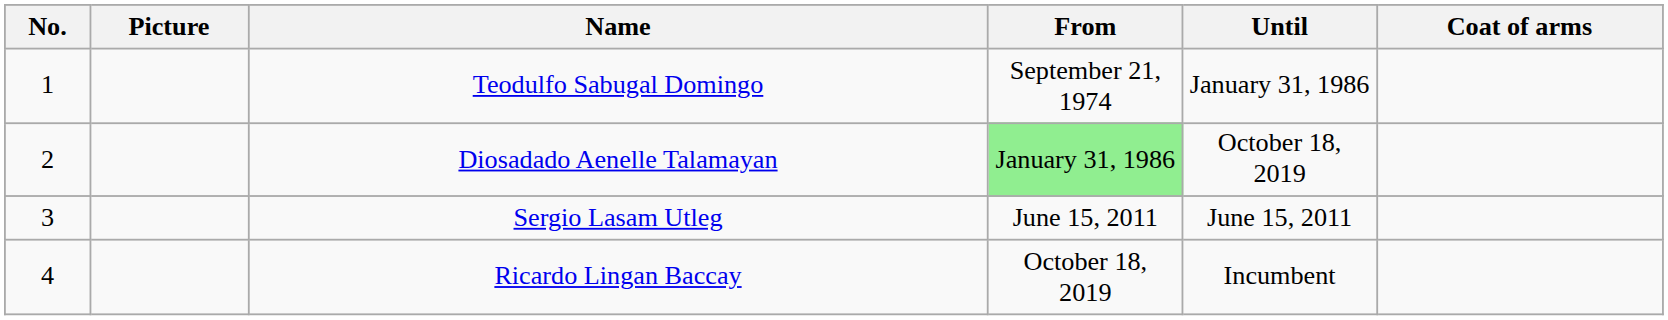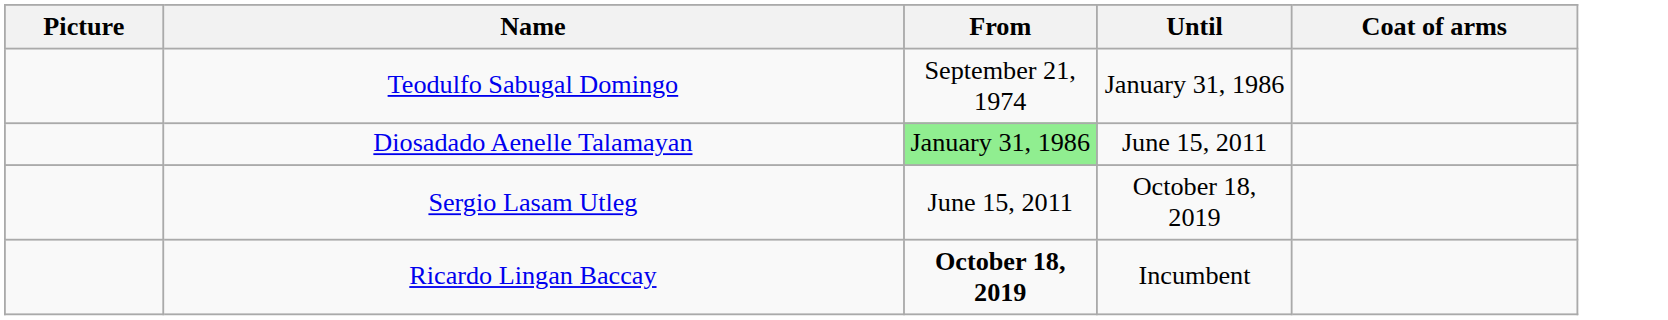- column: No. | 1 | 2 | 3 | 4
Diosadado Aenelle Talamayan | Until: October 18, 2019 -> June 15, 2011
Sergio Lasam Utleg | Until: June 15, 2011 -> October 18, 2019
Ricardo Lingan Baccay | From: normal -> bold
